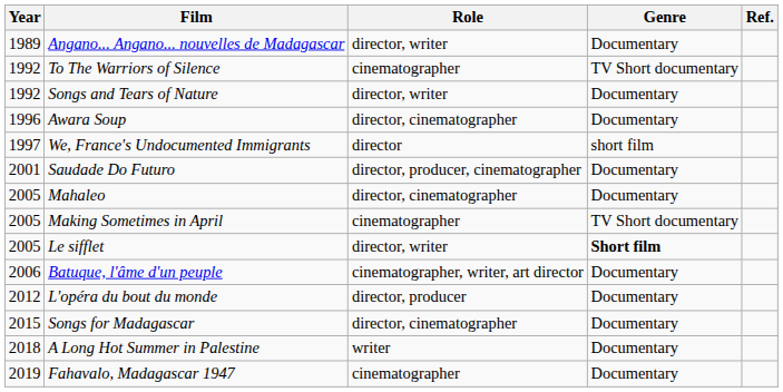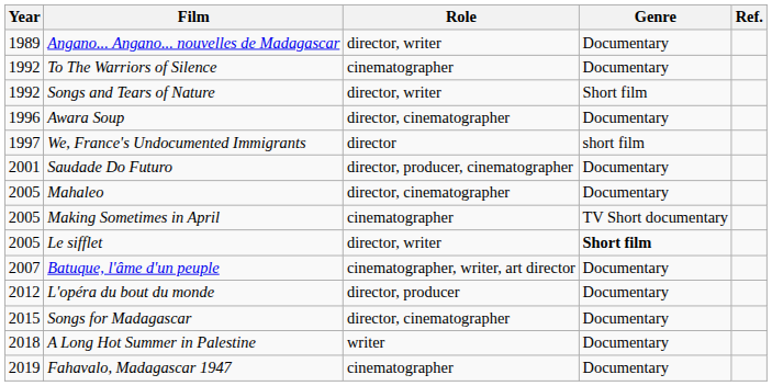To The Warriors of Silence | Genre: TV Short documentary -> Documentary
Songs and Tears of Nature | Genre: Documentary -> Short film
Batuque, l'âme d'un peuple | Year: 2006 -> 2007
